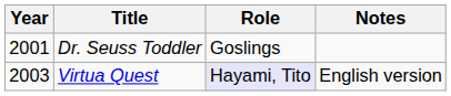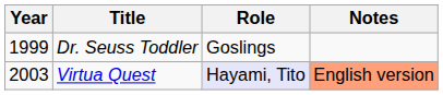Dr. Seuss Toddler | Year: 2001 -> 1999
Virtua Quest | Notes: no background -> lightsalmon background
